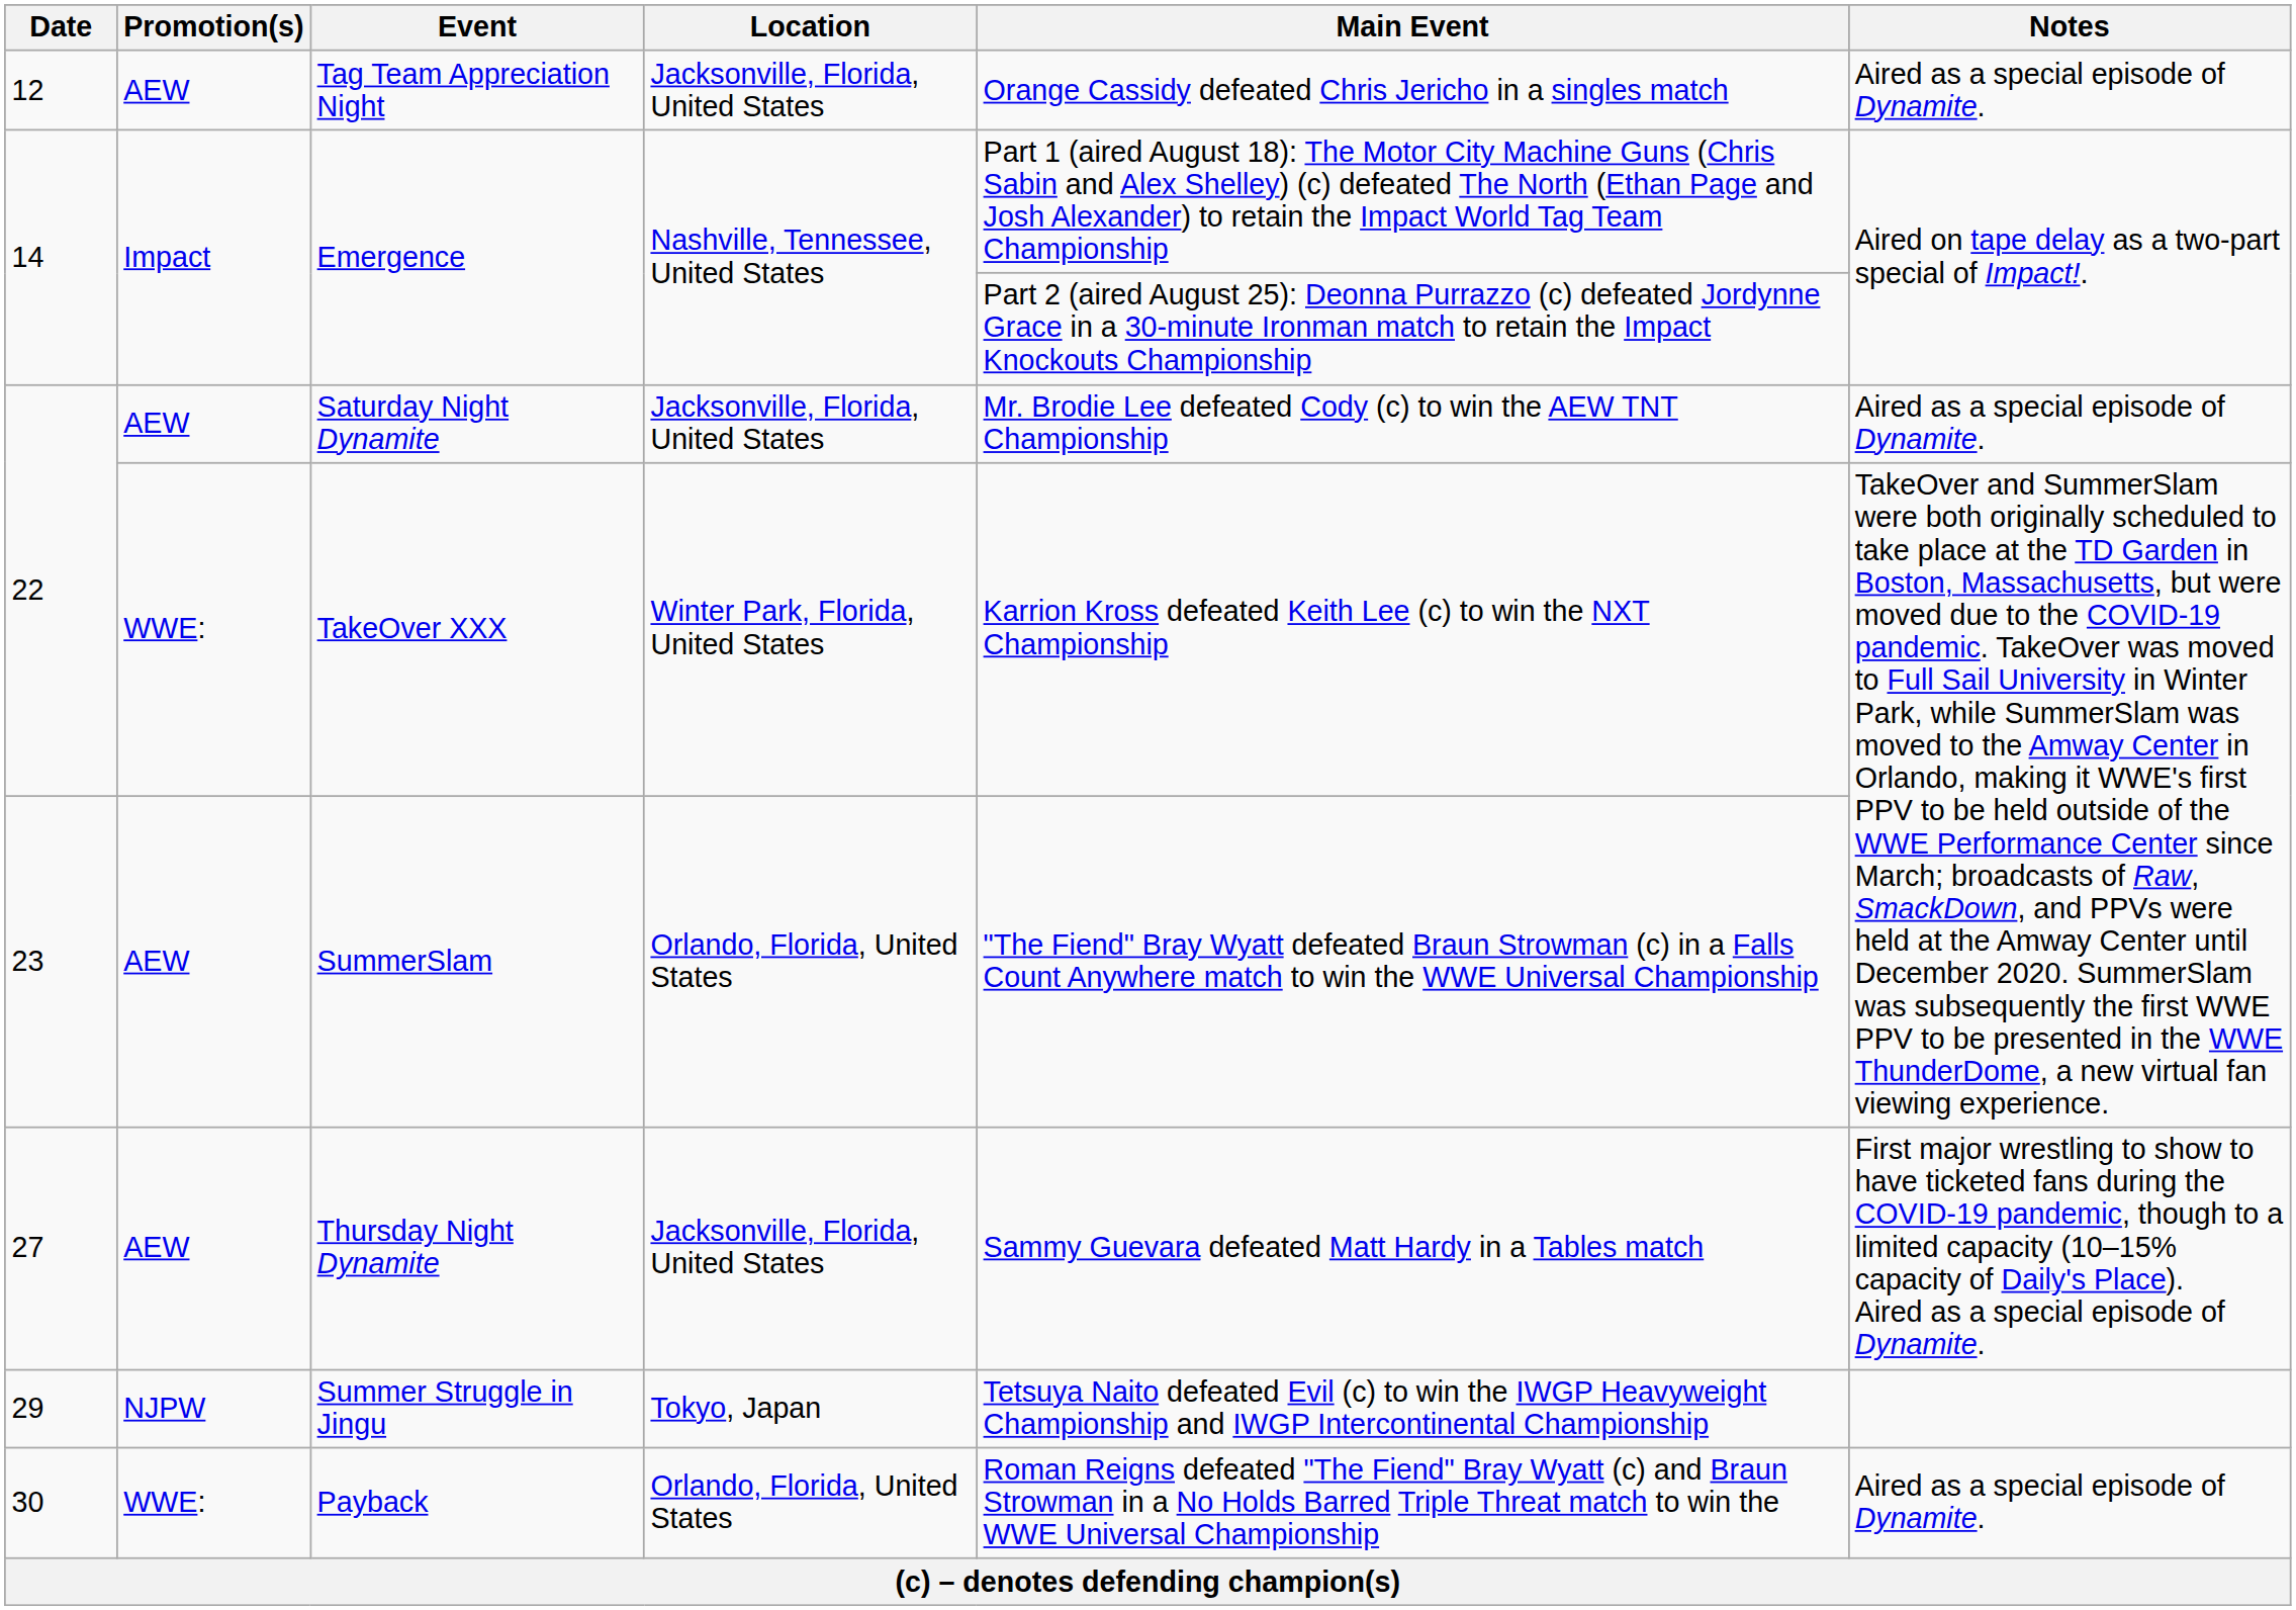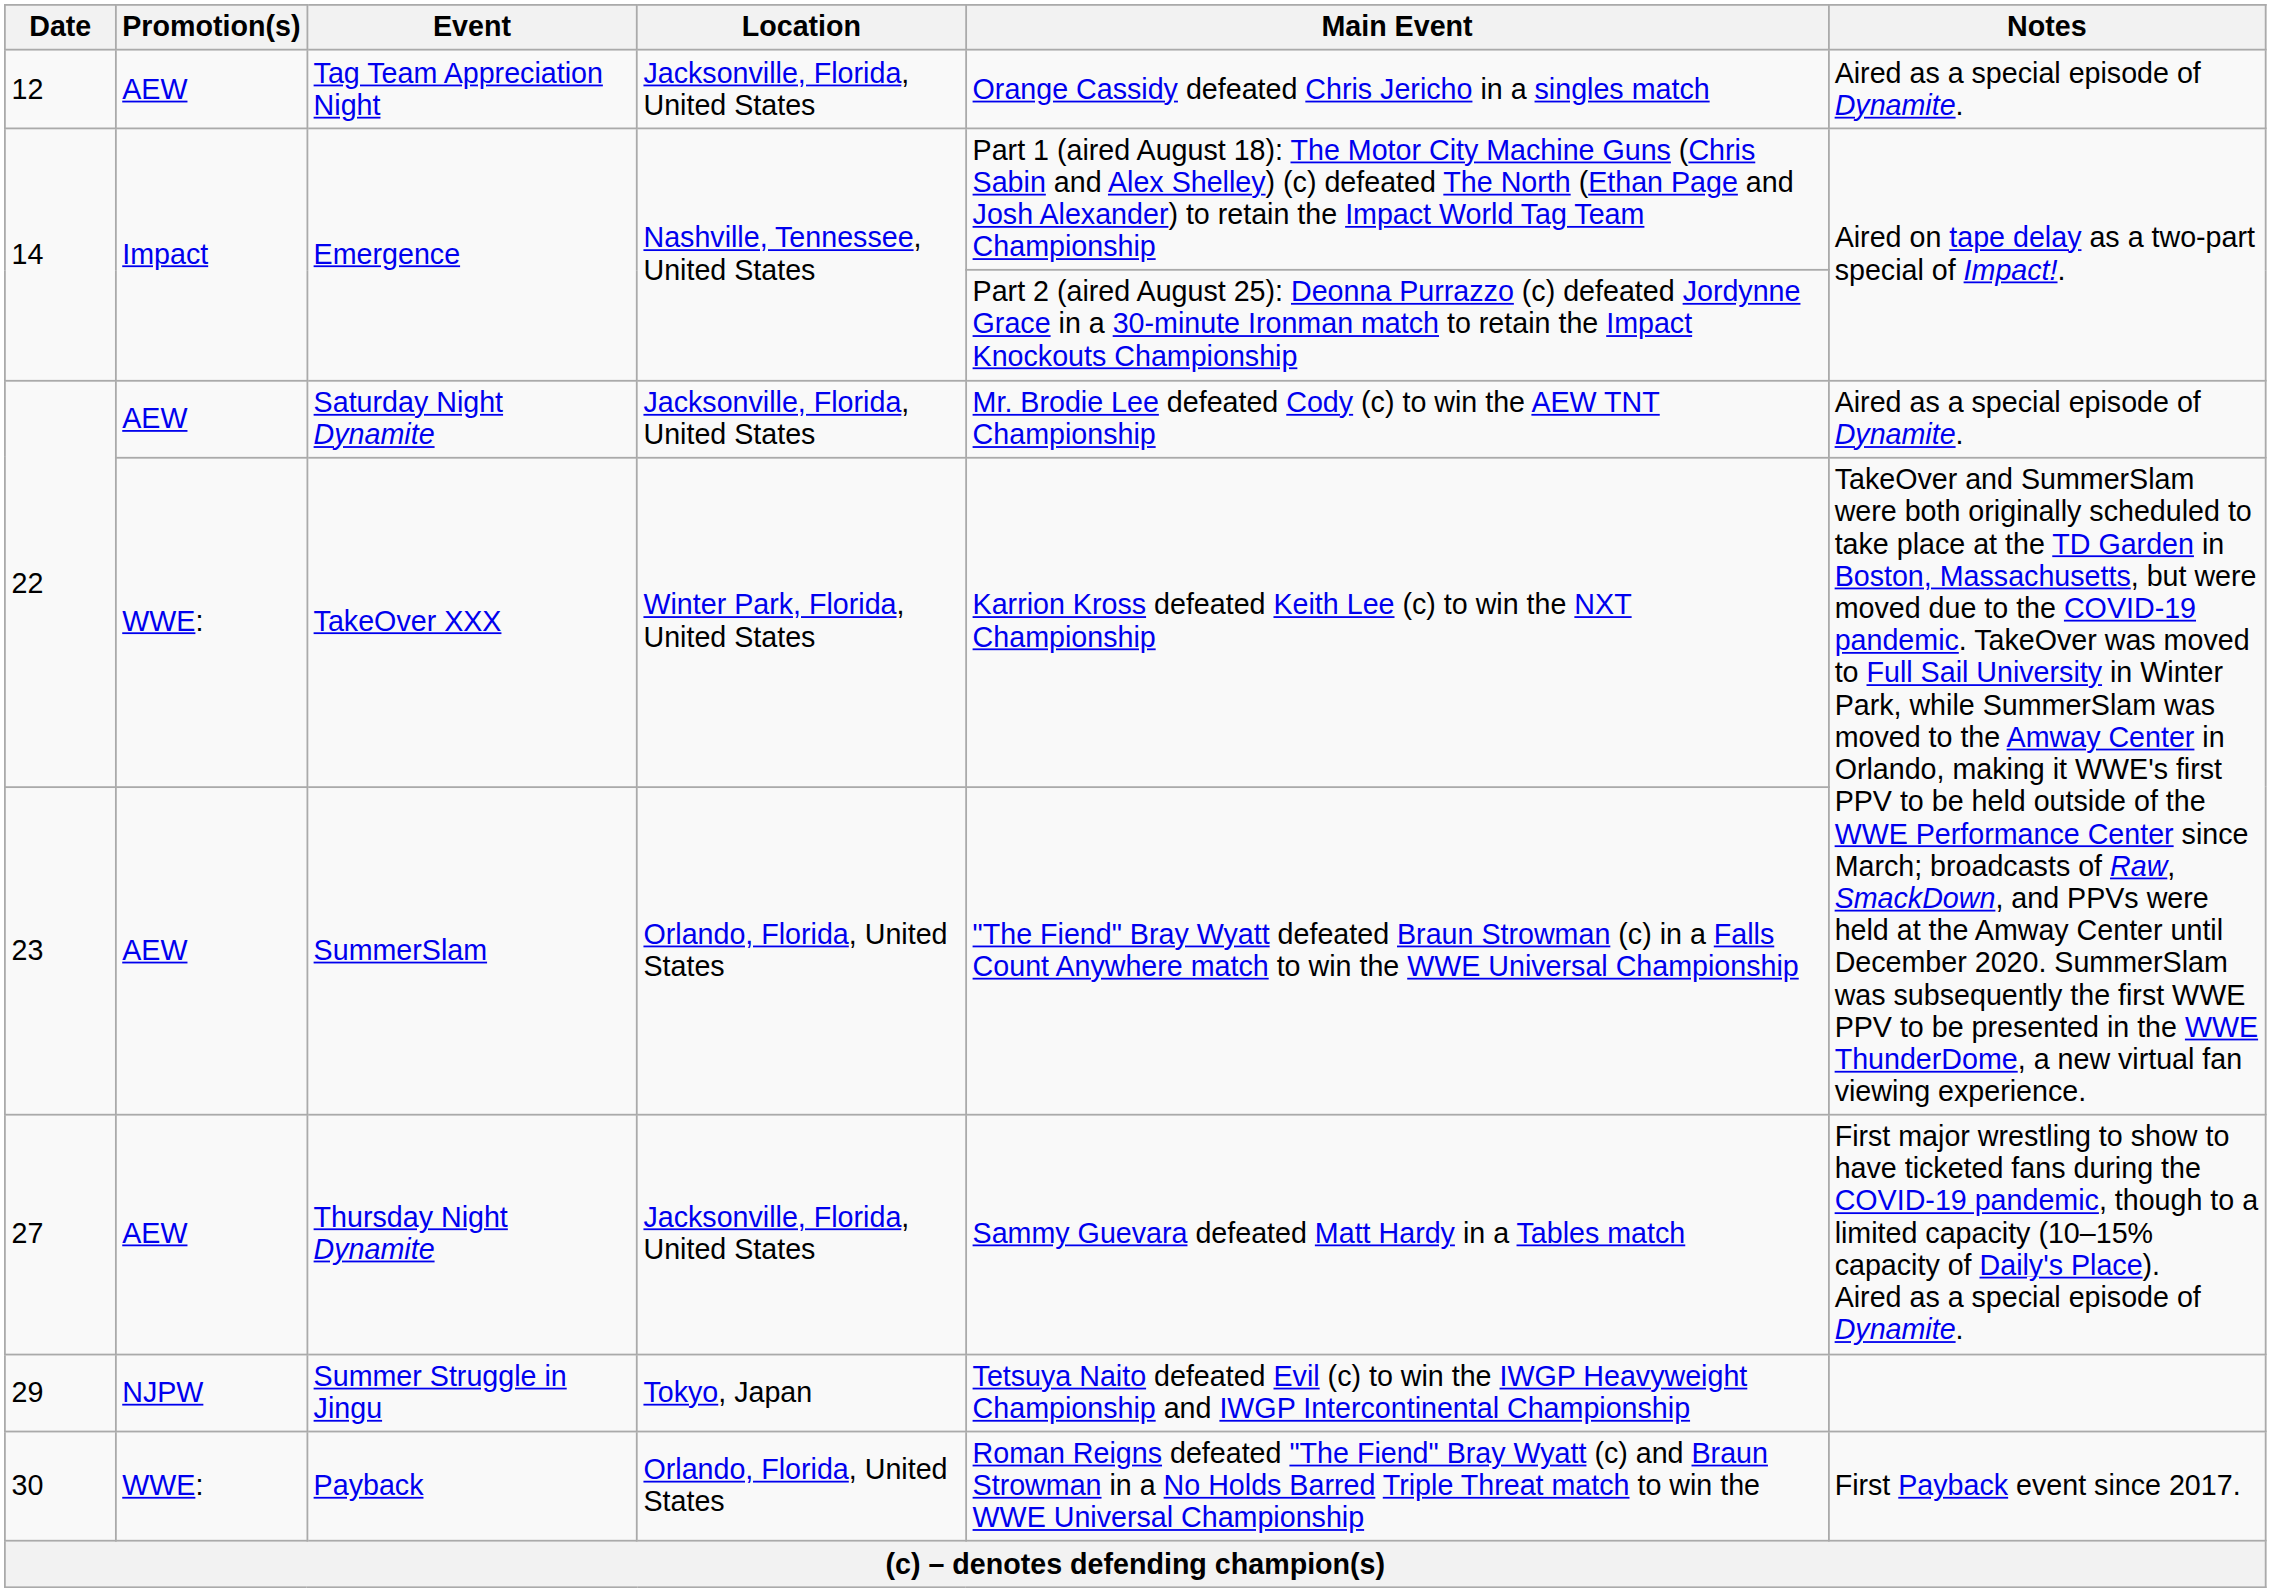Payback | Notes: Aired as a special episode of Dynamite. -> First Payback event since 2017.
